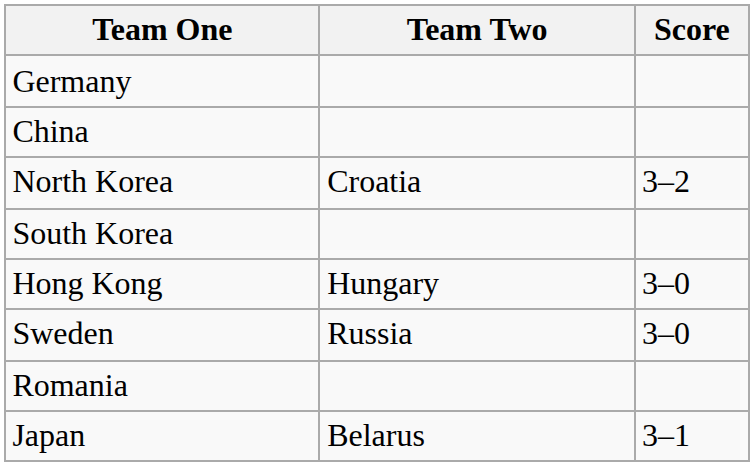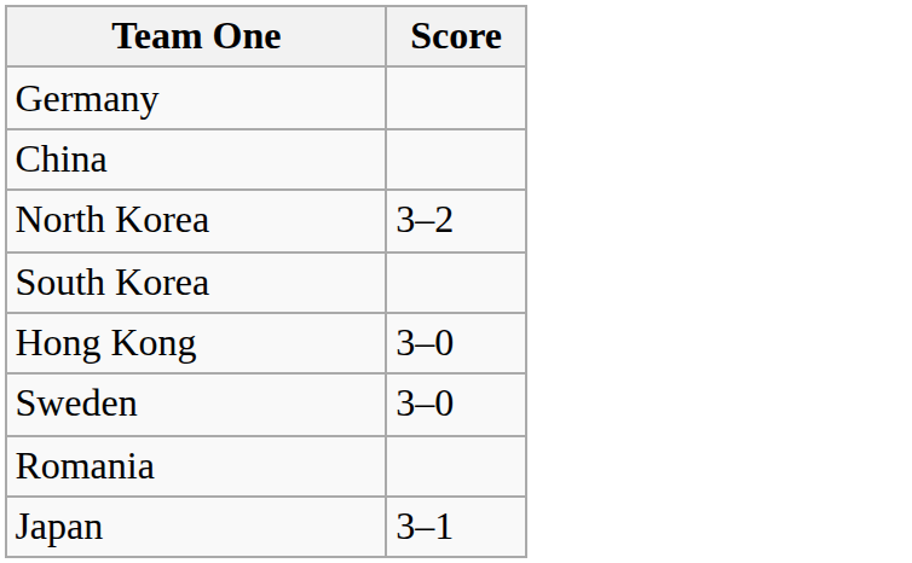- column: Team Two | Croatia | Hungary | Russia | Belarus
